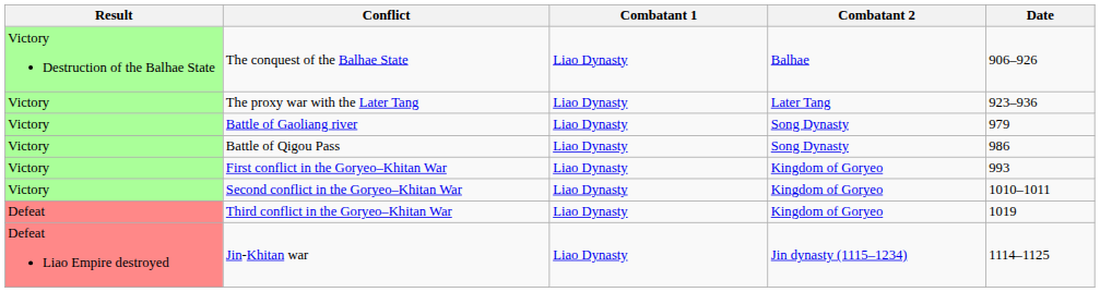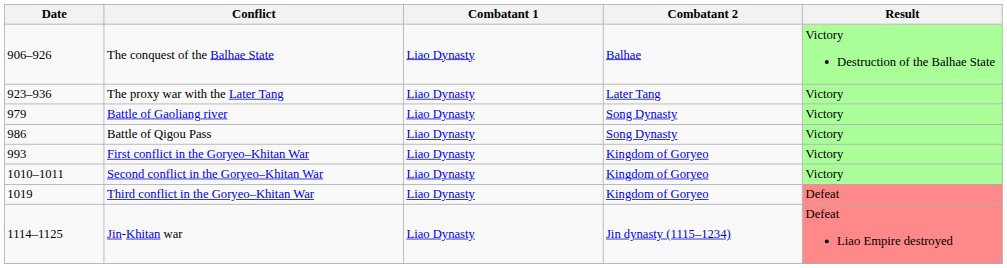columns swapped: Date <-> Result
